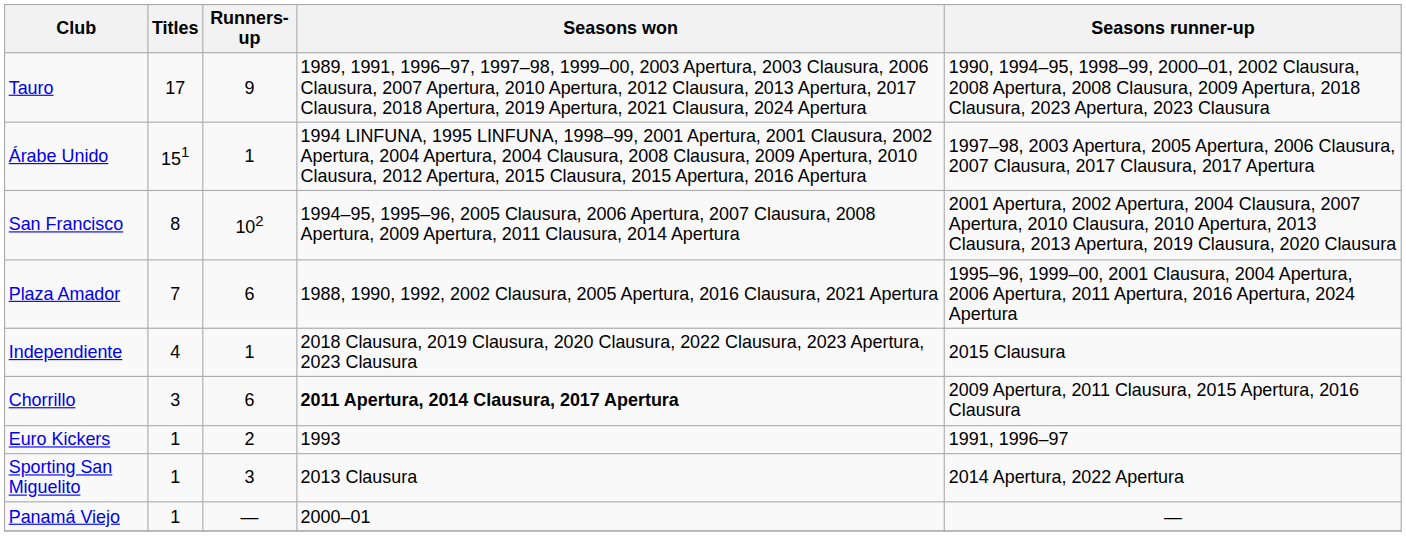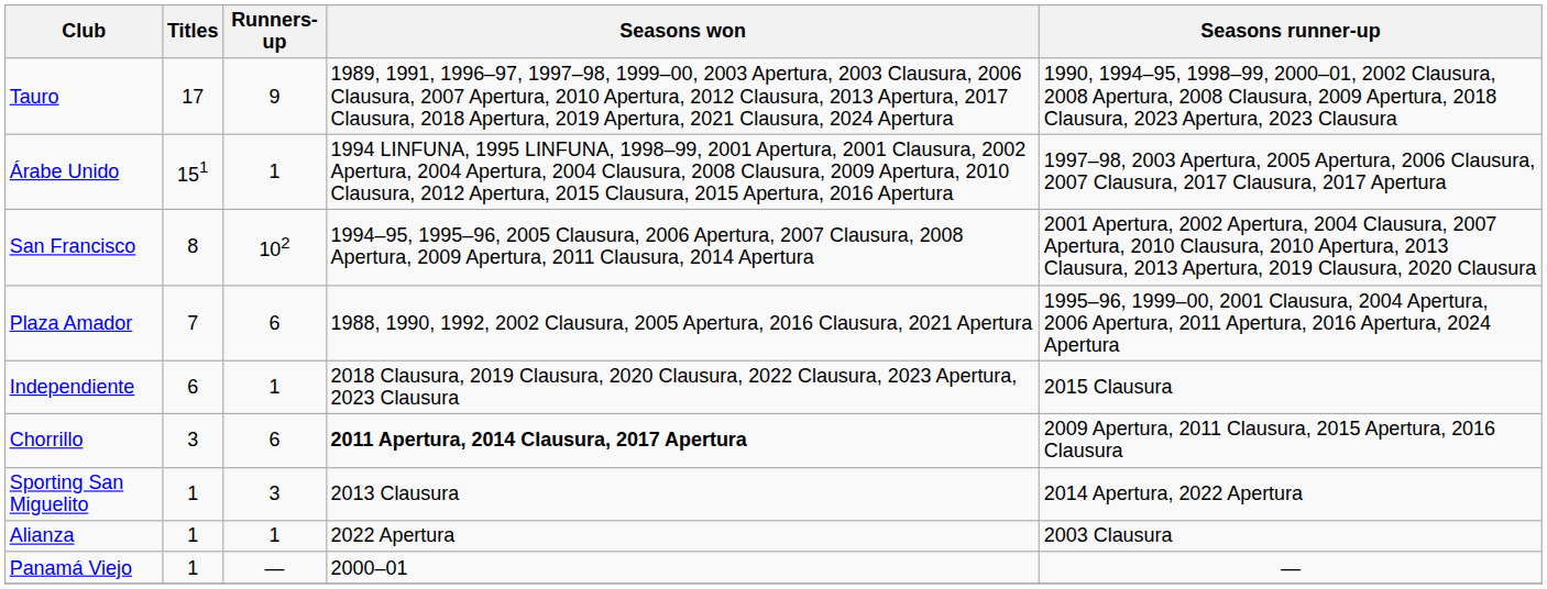Independiente | Titles: 4 -> 6
- row: Euro Kickers | 1 | 2 | 1993 | 1991, 1996–97
+ row: Alianza | 1 | 1 | 2022 Apertura | 2003 Clausura
